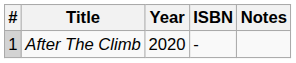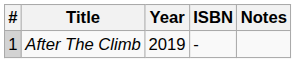After The Climb | Year: 2020 -> 2019
